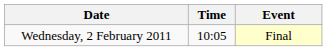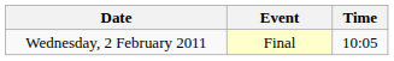columns swapped: Time <-> Event
